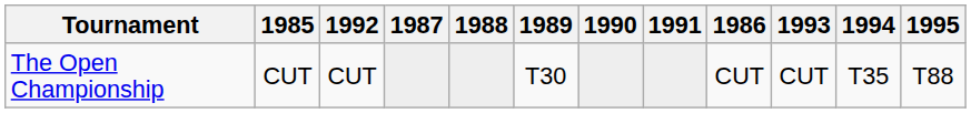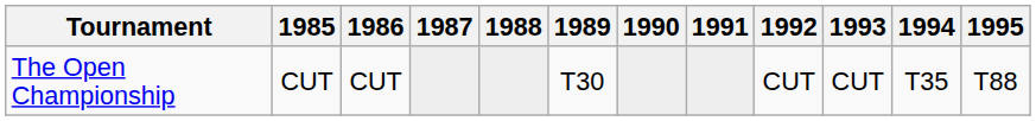columns swapped: 1986 <-> 1992
